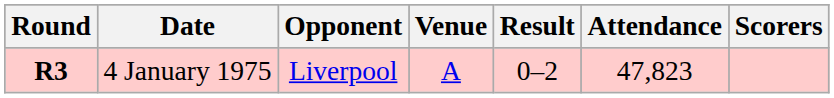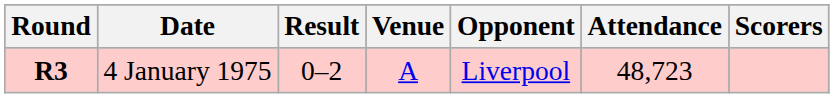columns swapped: Opponent <-> Result
4 January 1975 | Attendance: 47,823 -> 48,723
